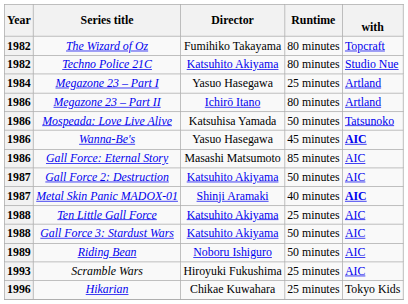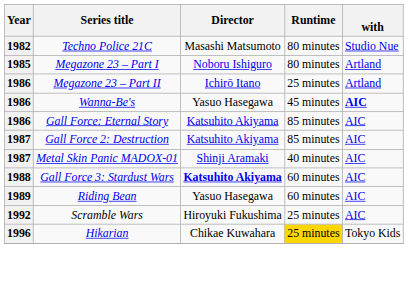- row: 1982 | The Wizard of Oz | Fumihiko Takayama | 80 minutes | Topcraft
Techno Police 21C | Director: Katsuhito Akiyama -> Masashi Matsumoto
Megazone 23 – Part I | Year: 1984 -> 1985
Megazone 23 – Part I | Director: Yasuo Hasegawa -> Noboru Ishiguro
Megazone 23 – Part I | Runtime: 25 minutes -> 80 minutes
Megazone 23 – Part II | Runtime: 80 minutes -> 25 minutes
- row: 1986 | Mospeada: Love Live Alive | Katsuhisa Yamada | 50 minutes | Tatsunoko
Gall Force: Eternal Story | Director: Masashi Matsumoto -> Katsuhito Akiyama
Gall Force 2: Destruction | Runtime: 50 minutes -> 85 minutes
Metal Skin Panic MADOX-01 | with: bold -> normal
- row: 1988 | Ten Little Gall Force | Katsuhito Akiyama | 25 minutes | AIC
Gall Force 3: Stardust Wars | Director: normal -> bold
Gall Force 3: Stardust Wars | Runtime: 50 minutes -> 60 minutes
Riding Bean | Director: Noboru Ishiguro -> Yasuo Hasegawa
Riding Bean | Runtime: 50 minutes -> 60 minutes
Scramble Wars | Year: 1993 -> 1992
Hikarian | Runtime: no background -> gold background
